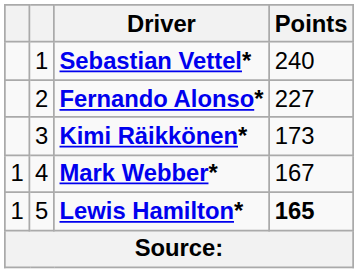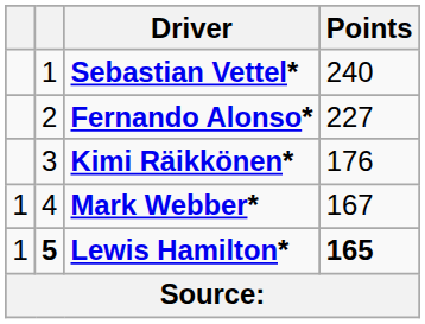Kimi Räikkönen* | Points: 173 -> 176
Lewis Hamilton* | column 2: normal -> bold
